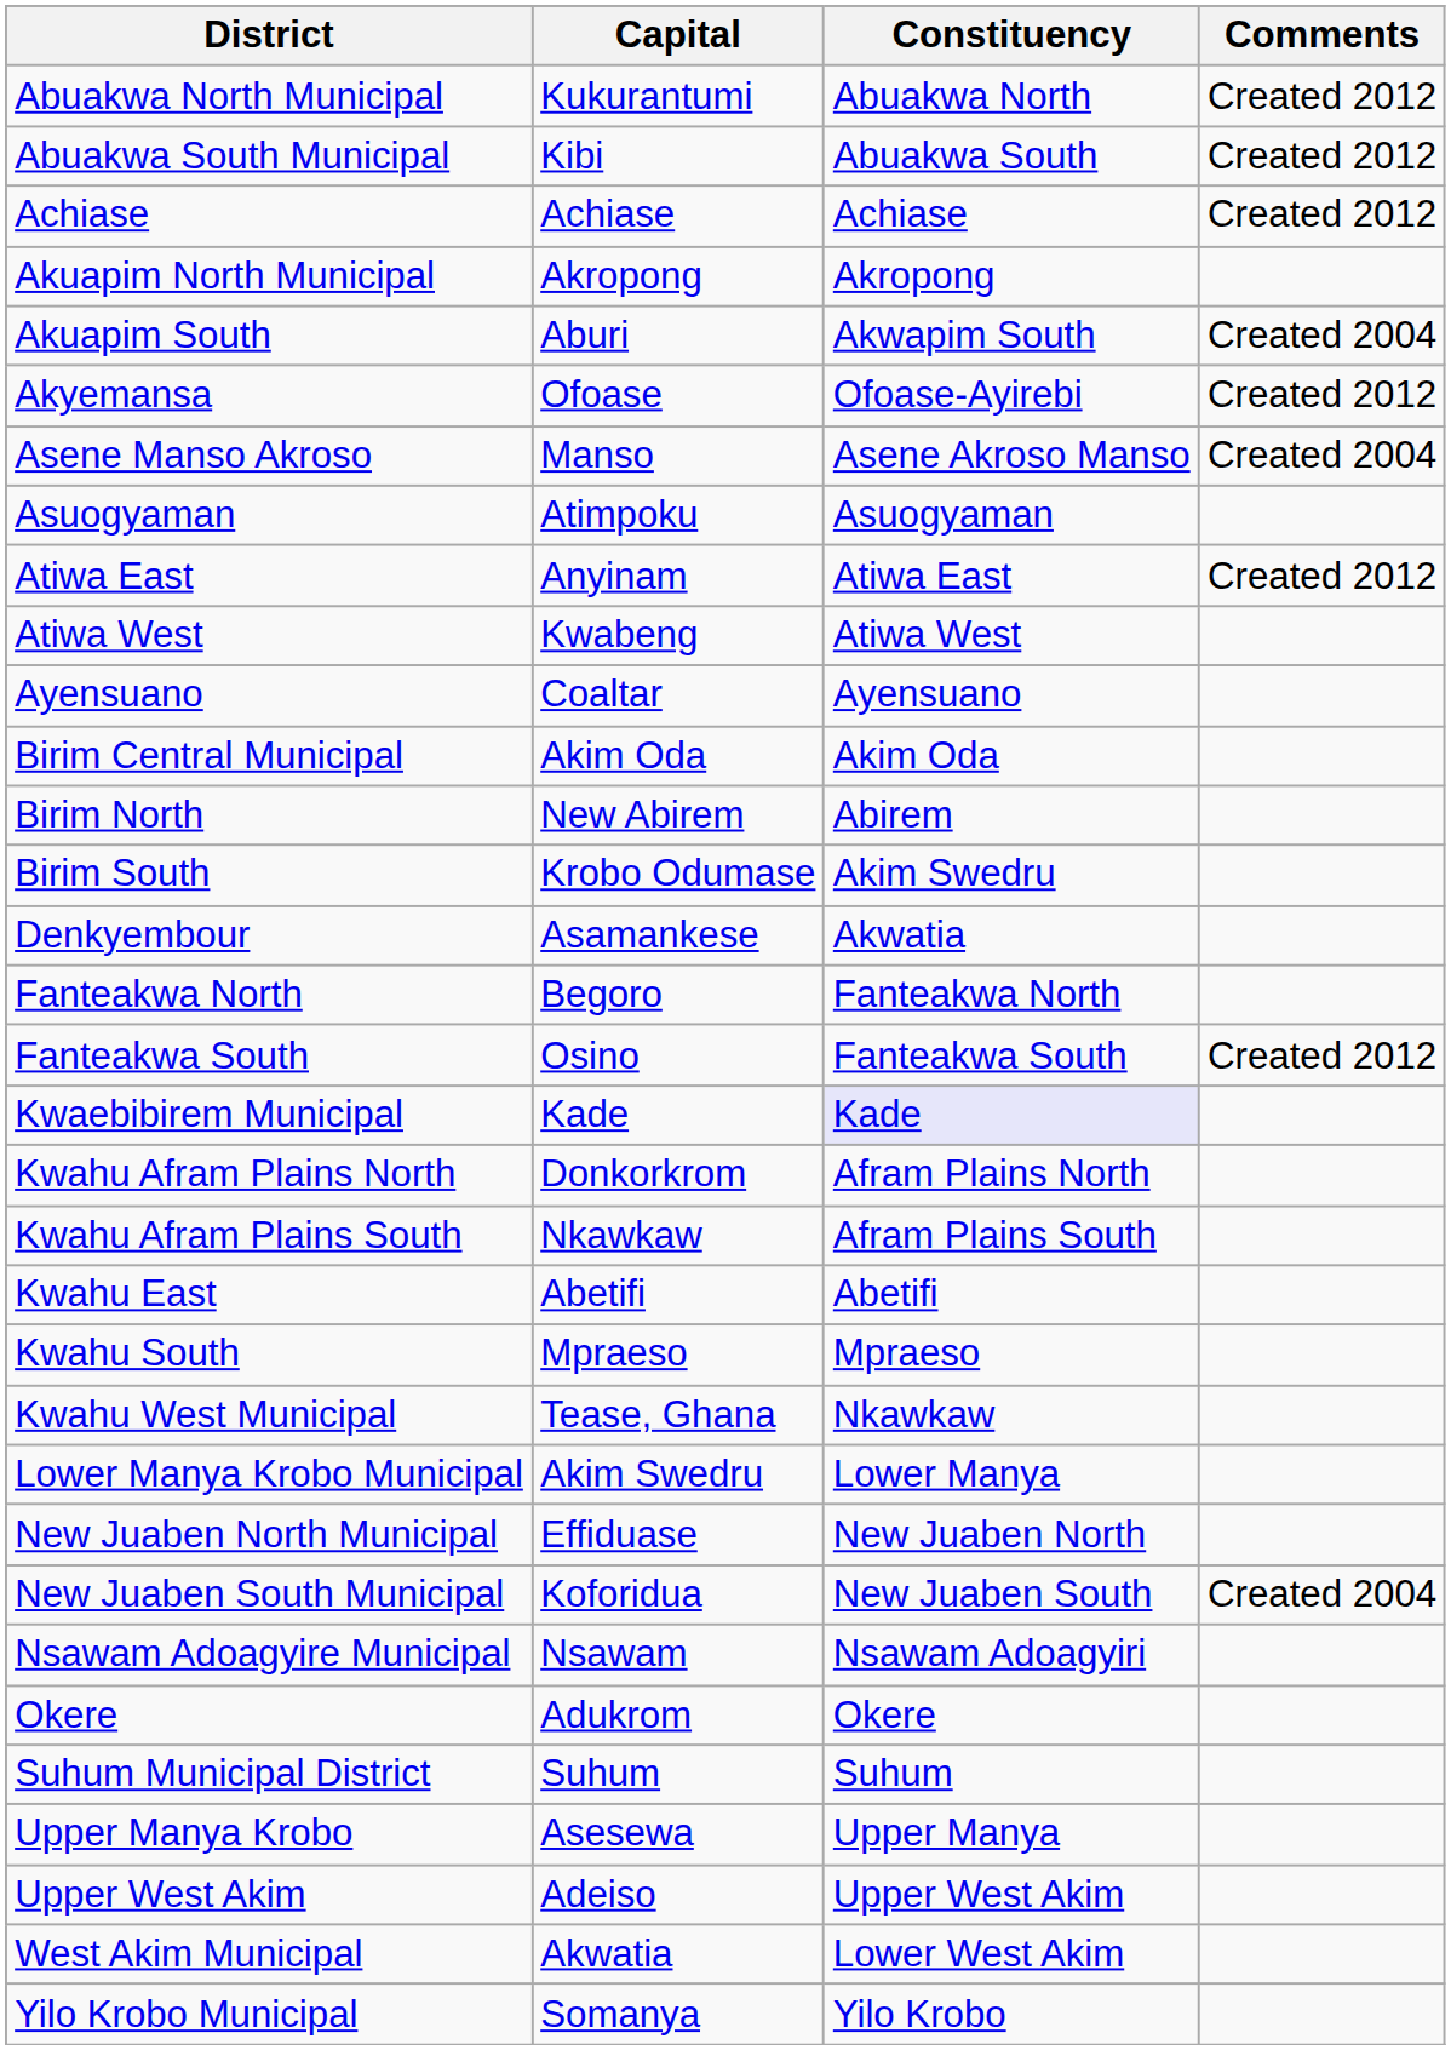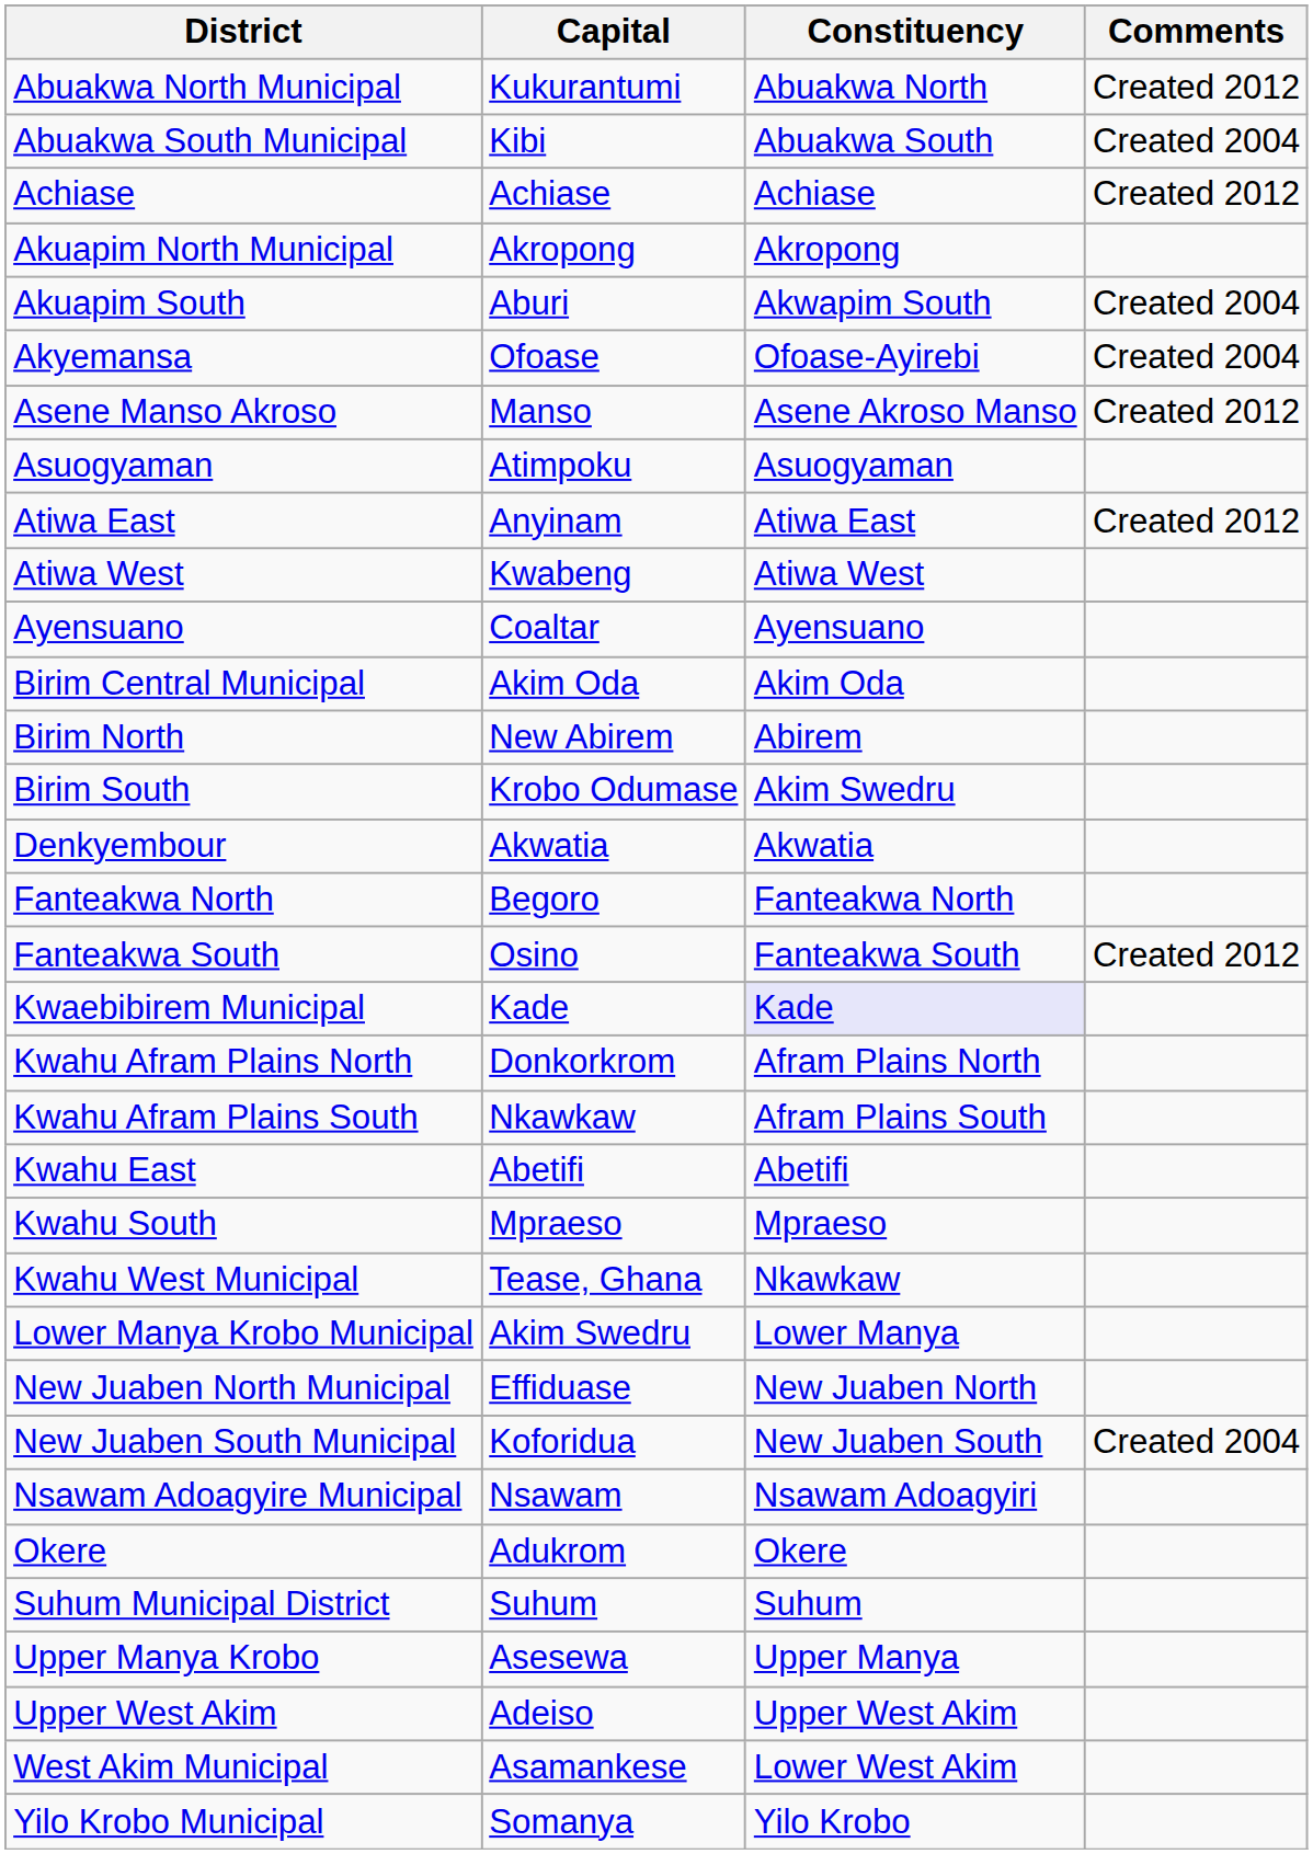Abuakwa South Municipal | Comments: Created 2012 -> Created 2004
Akyemansa | Comments: Created 2012 -> Created 2004
Asene Manso Akroso | Comments: Created 2004 -> Created 2012
Denkyembour | Capital: Asamankese -> Akwatia
West Akim Municipal | Capital: Akwatia -> Asamankese
